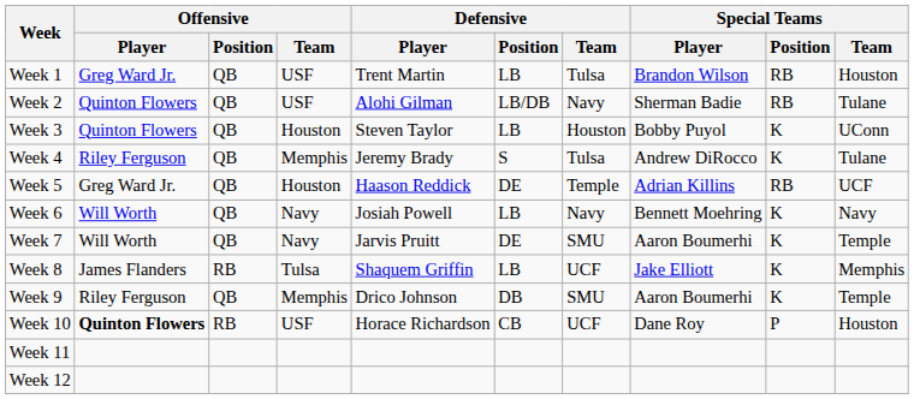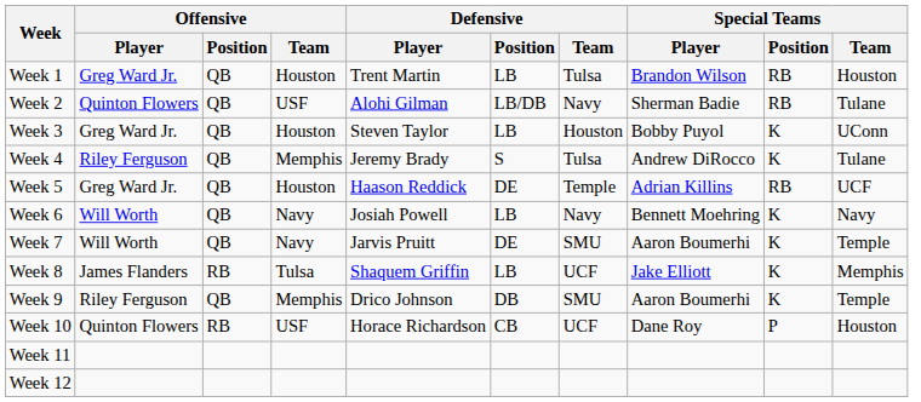Week 1 | Offensive / Team: USF -> Houston
Week 3 | Offensive / Player: Quinton Flowers -> Greg Ward Jr.
Week 10 | Offensive / Player: bold -> normal
